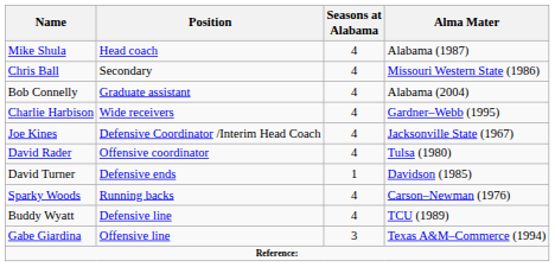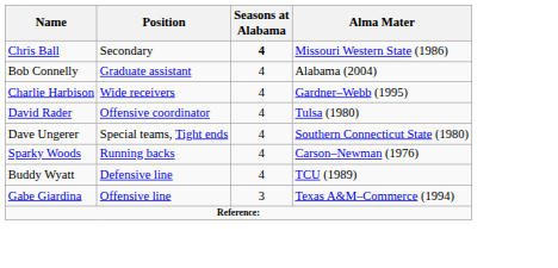- row: Mike Shula | Head coach | 4 | Alabama (1987)
Chris Ball | Seasons at Alabama: normal -> bold
- row: Joe Kines | Defensive Coordinator /Interim Head Coach | 4 | Jacksonville State (1967)
- row: David Turner | Defensive ends | 1 | Davidson (1985)
+ row: Dave Ungerer | Special teams, Tight ends | 4 | Southern Connecticut State (1980)
